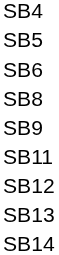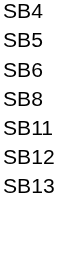- row: SB9
- row: SB14
